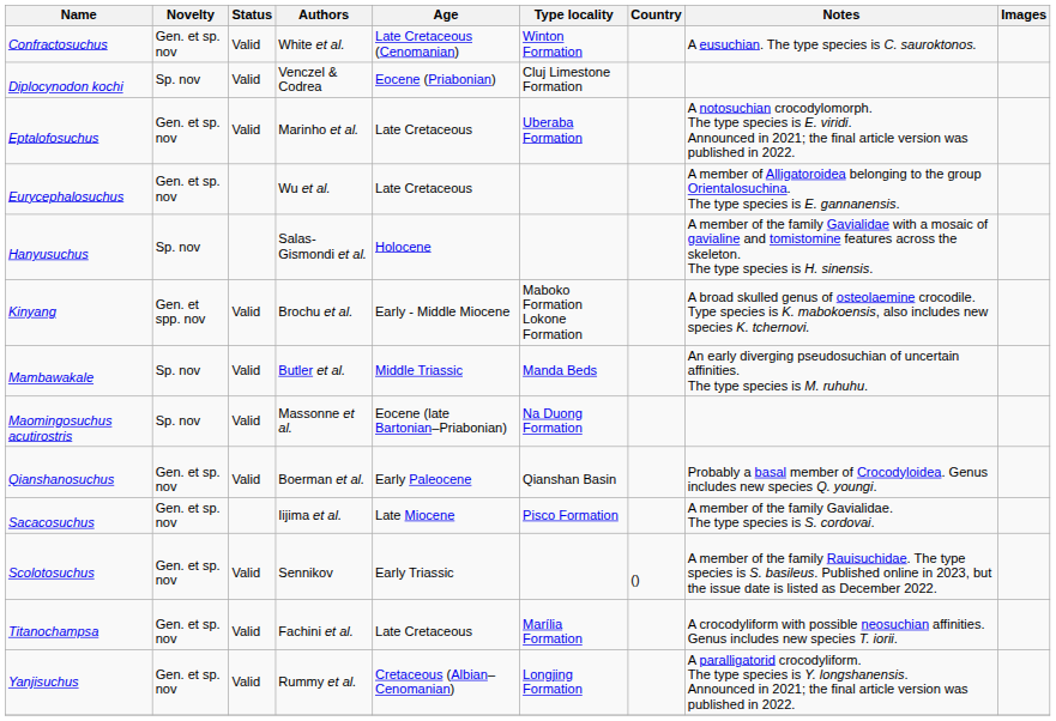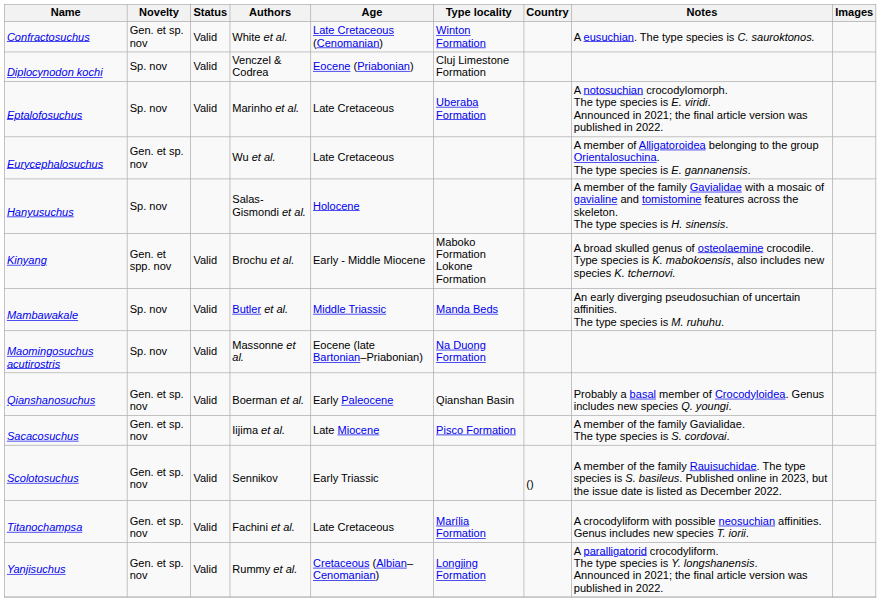Eptalofosuchus | Novelty: Gen. et sp. nov -> Sp. nov
